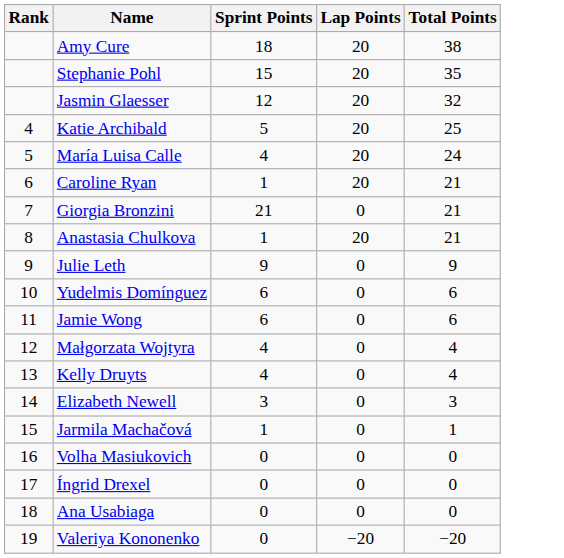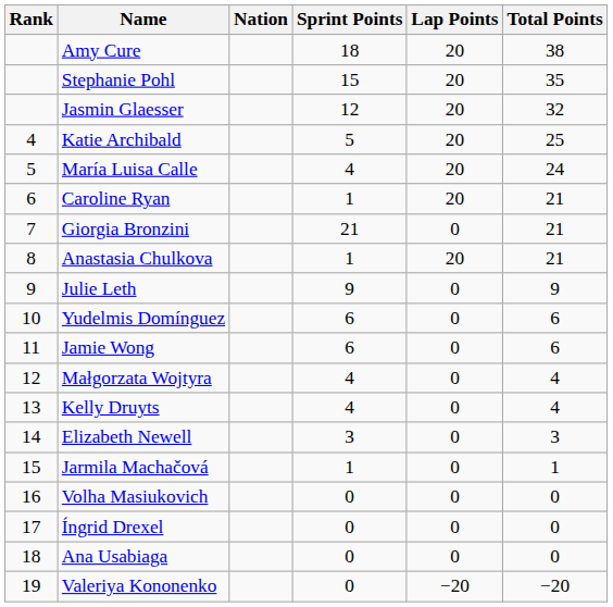+ column: Nation
